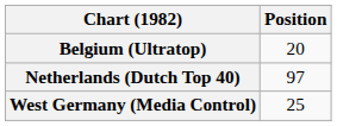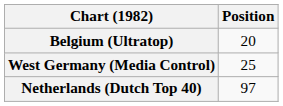rows swapped: Netherlands (Dutch Top 40) <-> West Germany (Media Control)
